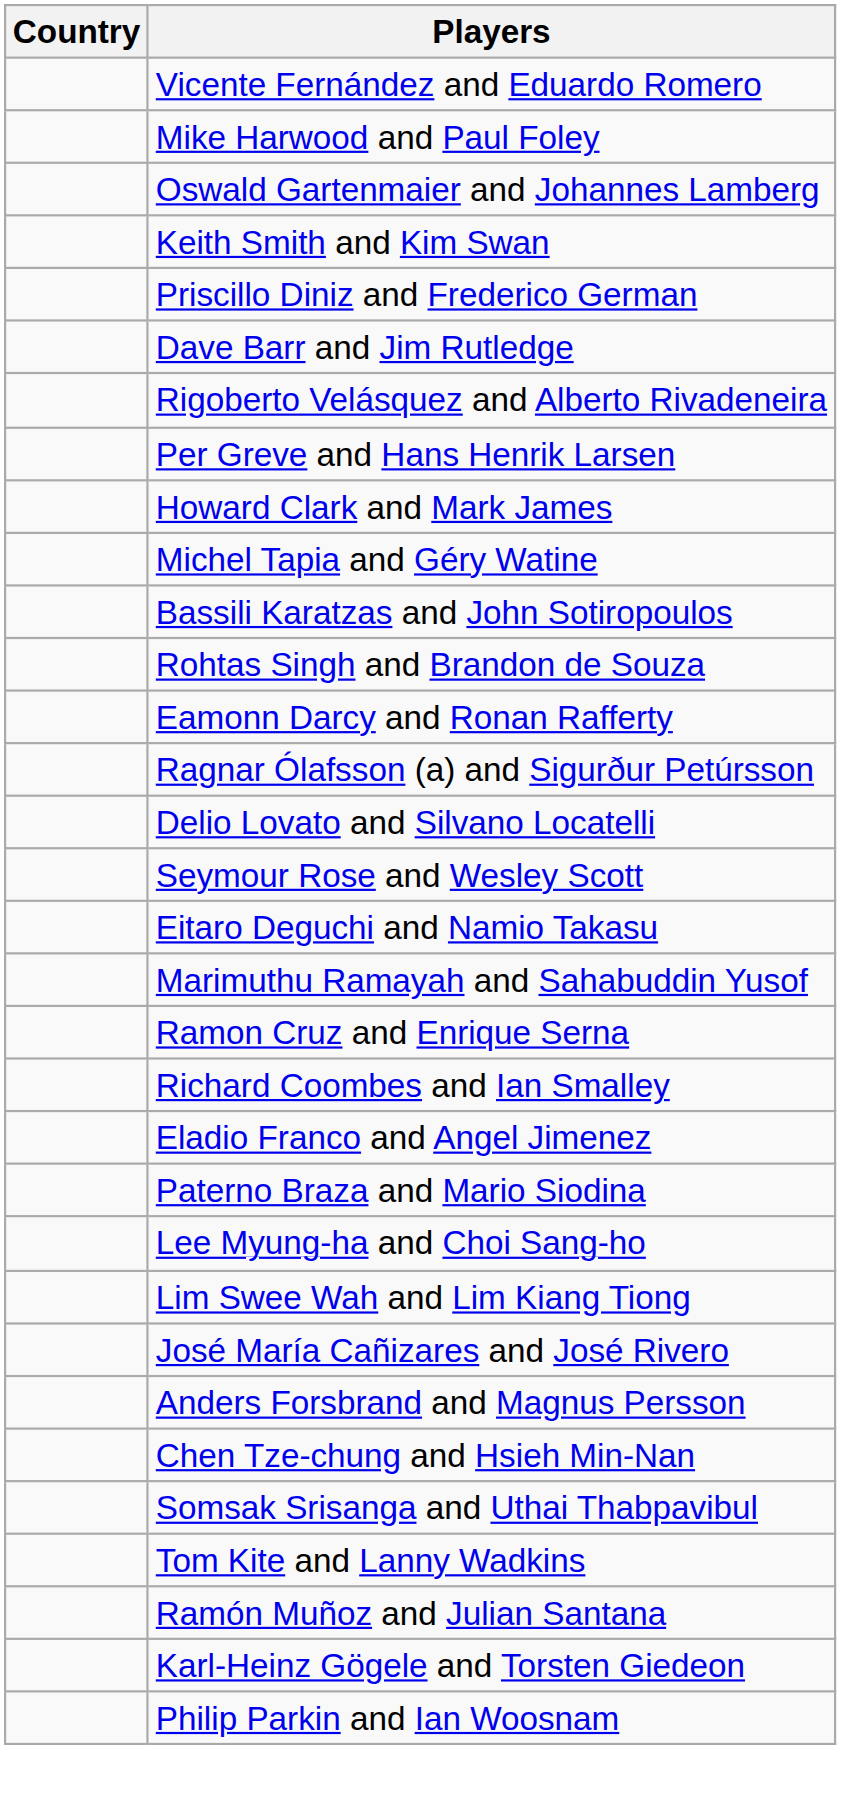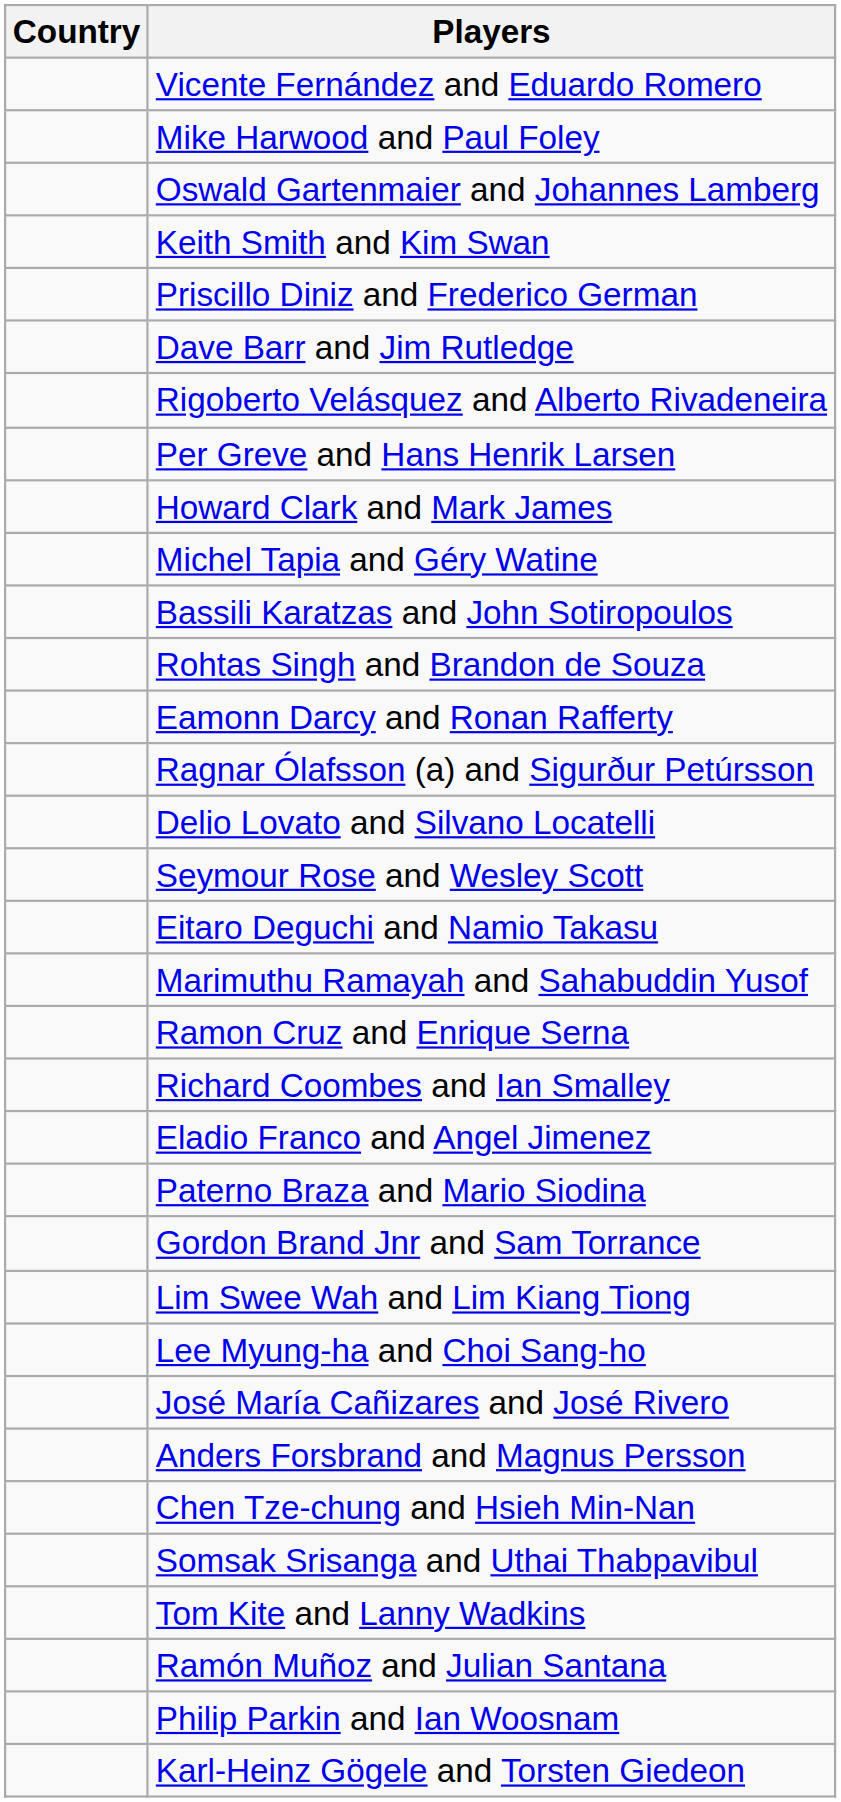+ row: Gordon Brand Jnr and Sam Torrance
rows swapped: Lim Swee Wah and Lim Kiang Tiong <-> Lee Myung-ha and Choi Sang-ho
rows swapped: Philip Parkin and Ian Woosnam <-> Karl-Heinz Gögele and Torsten Giedeon
